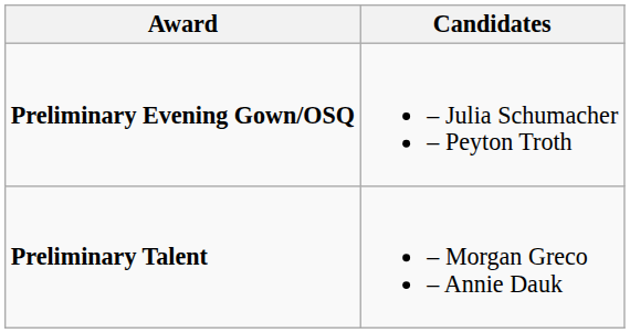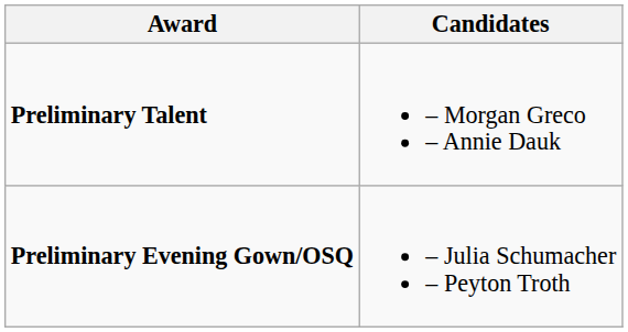rows swapped: Preliminary Evening Gown/OSQ <-> Preliminary Talent
